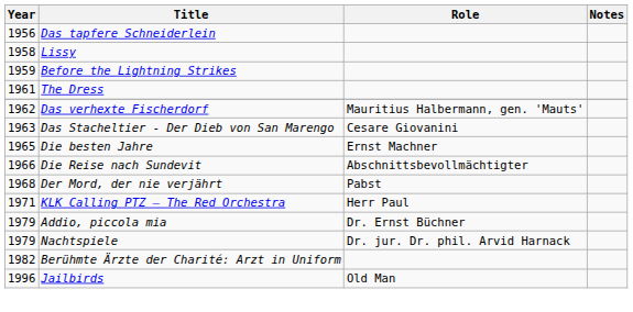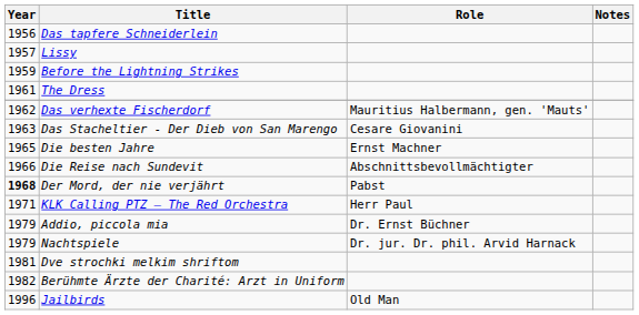Lissy | Year: 1958 -> 1957
Der Mord, der nie verjährt | Year: normal -> bold
+ row: 1981 | Dve strochki melkim shriftom
